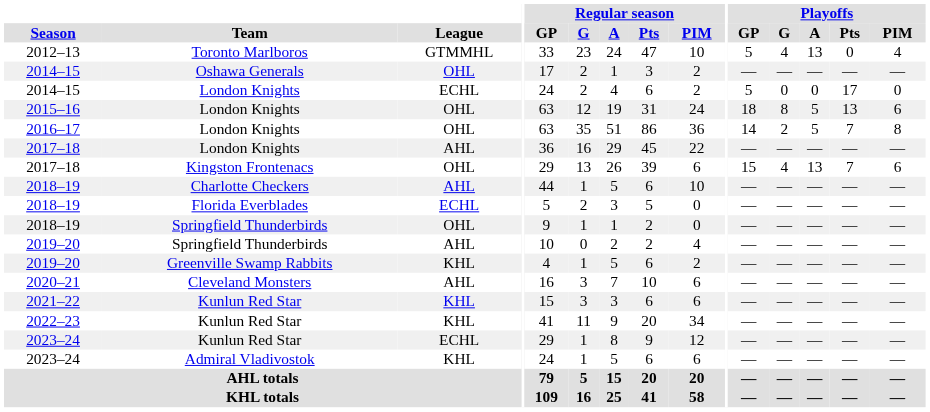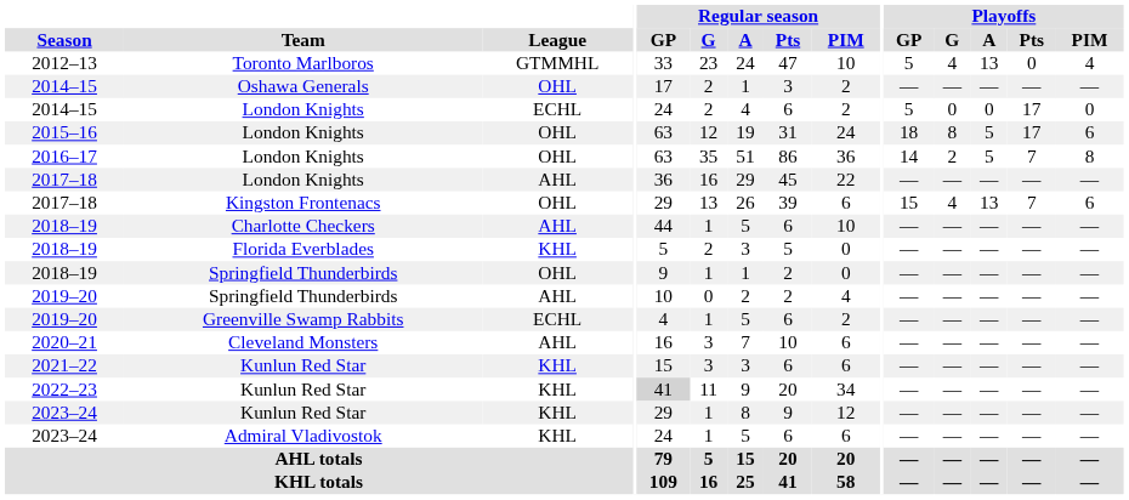2015–16 | Playoffs / Pts: 13 -> 17
2018–19 / Florida Everblades | League: ECHL -> KHL
2019–20 / Greenville Swamp Rabbits | League: KHL -> ECHL
2022–23 | Regular season / GP: no background -> lightgrey background
2023–24 / Kunlun Red Star | League: ECHL -> KHL
